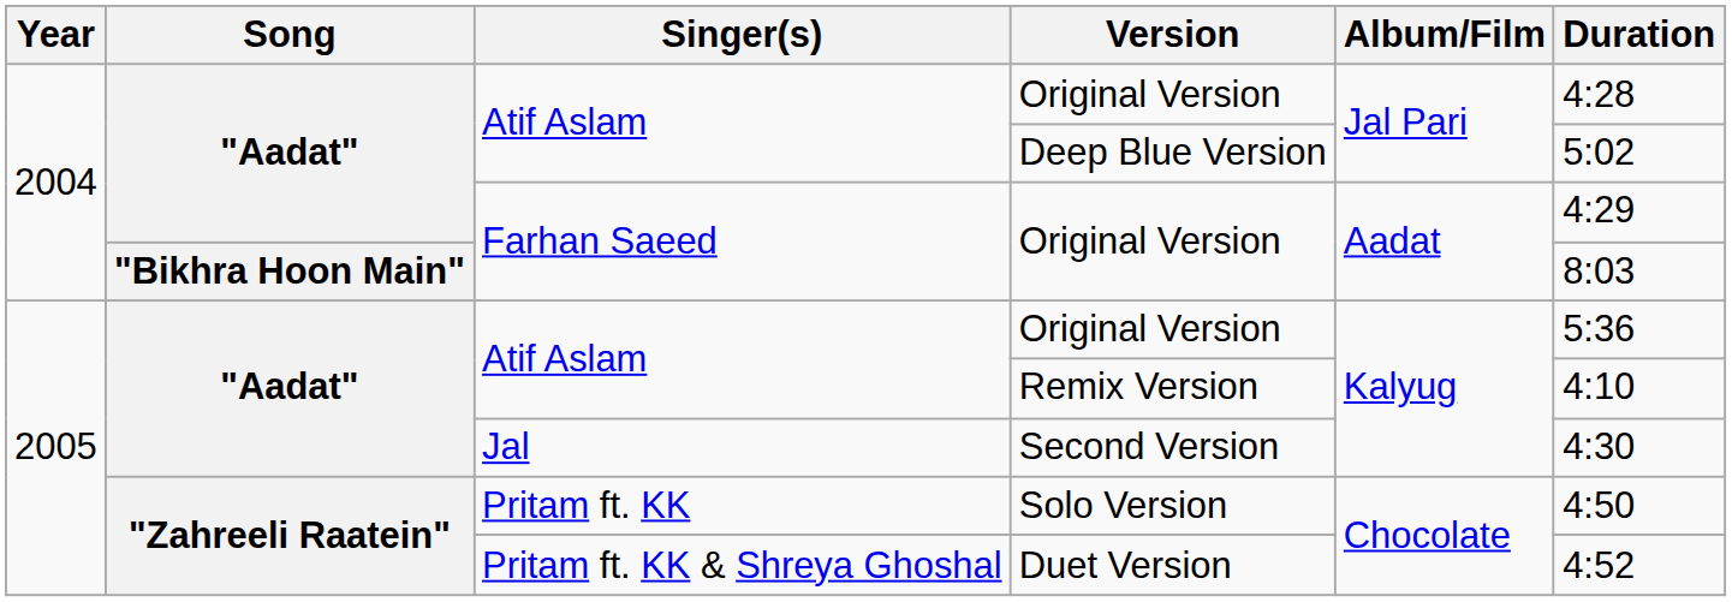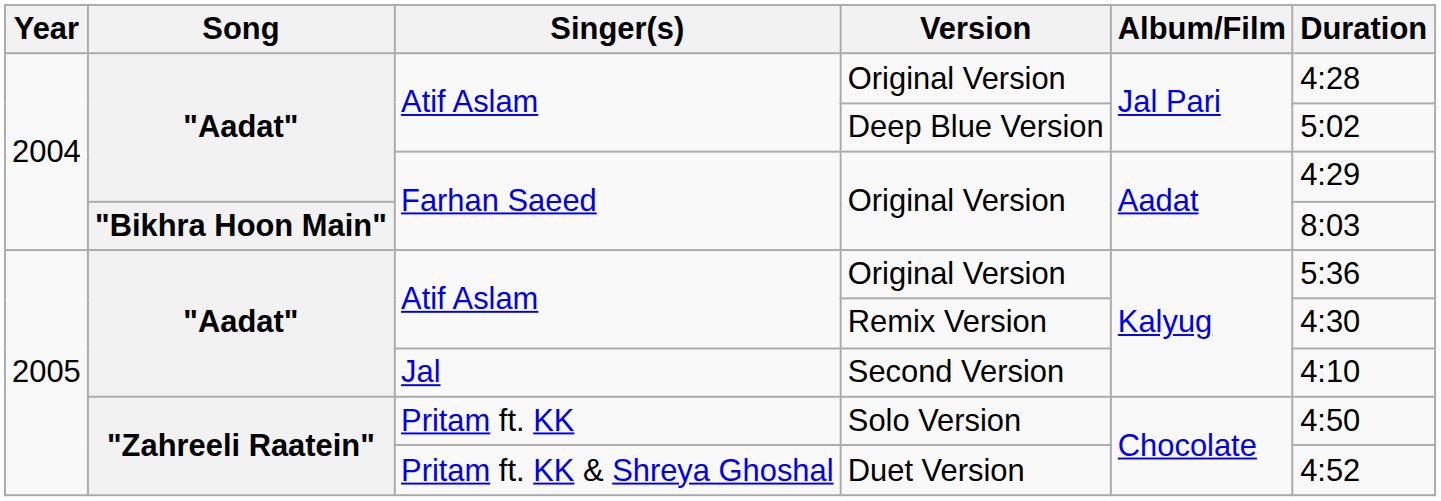Remix Version | Duration: 4:10 -> 4:30
Second Version | Duration: 4:30 -> 4:10
